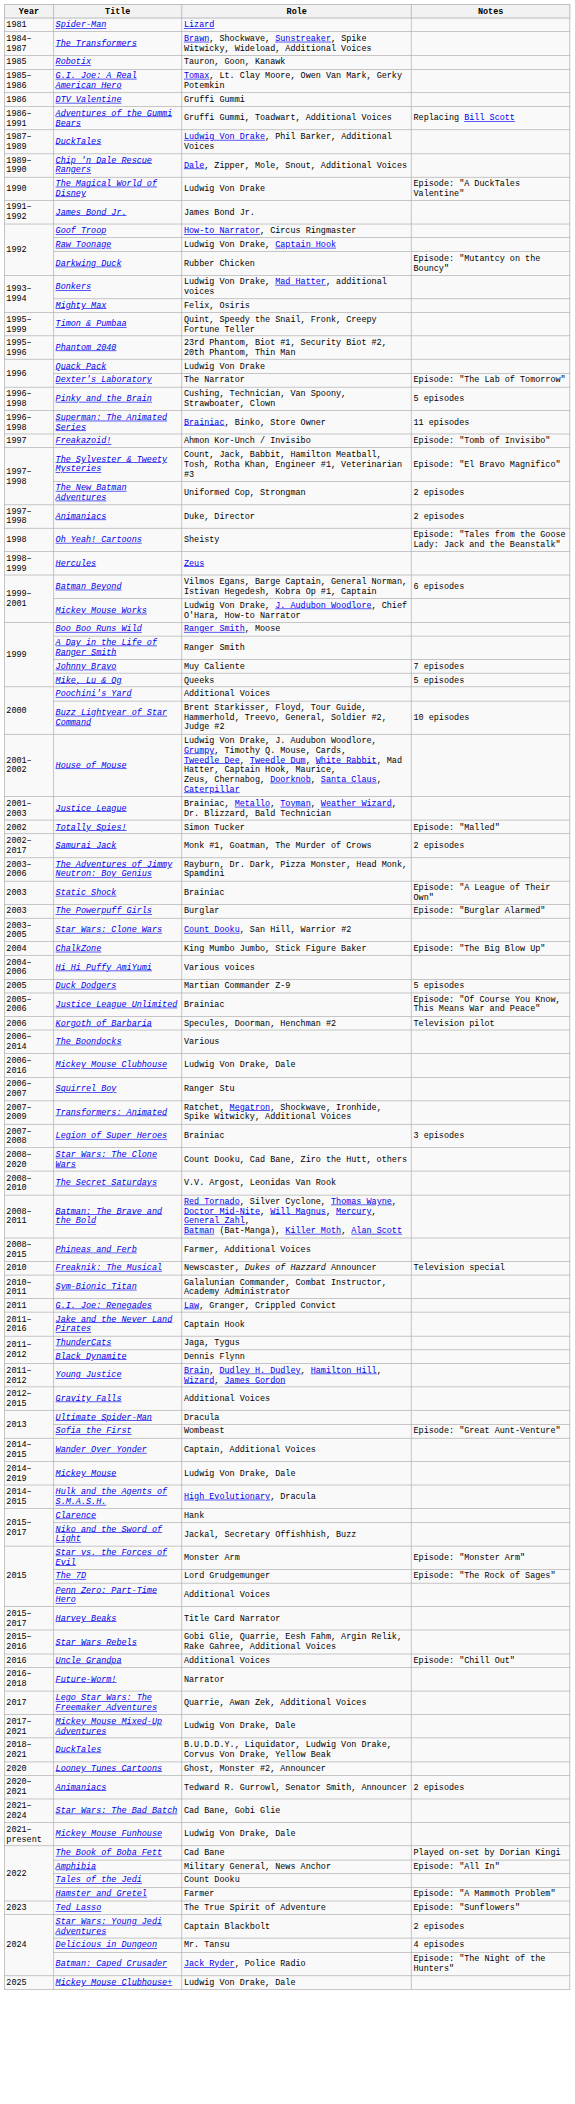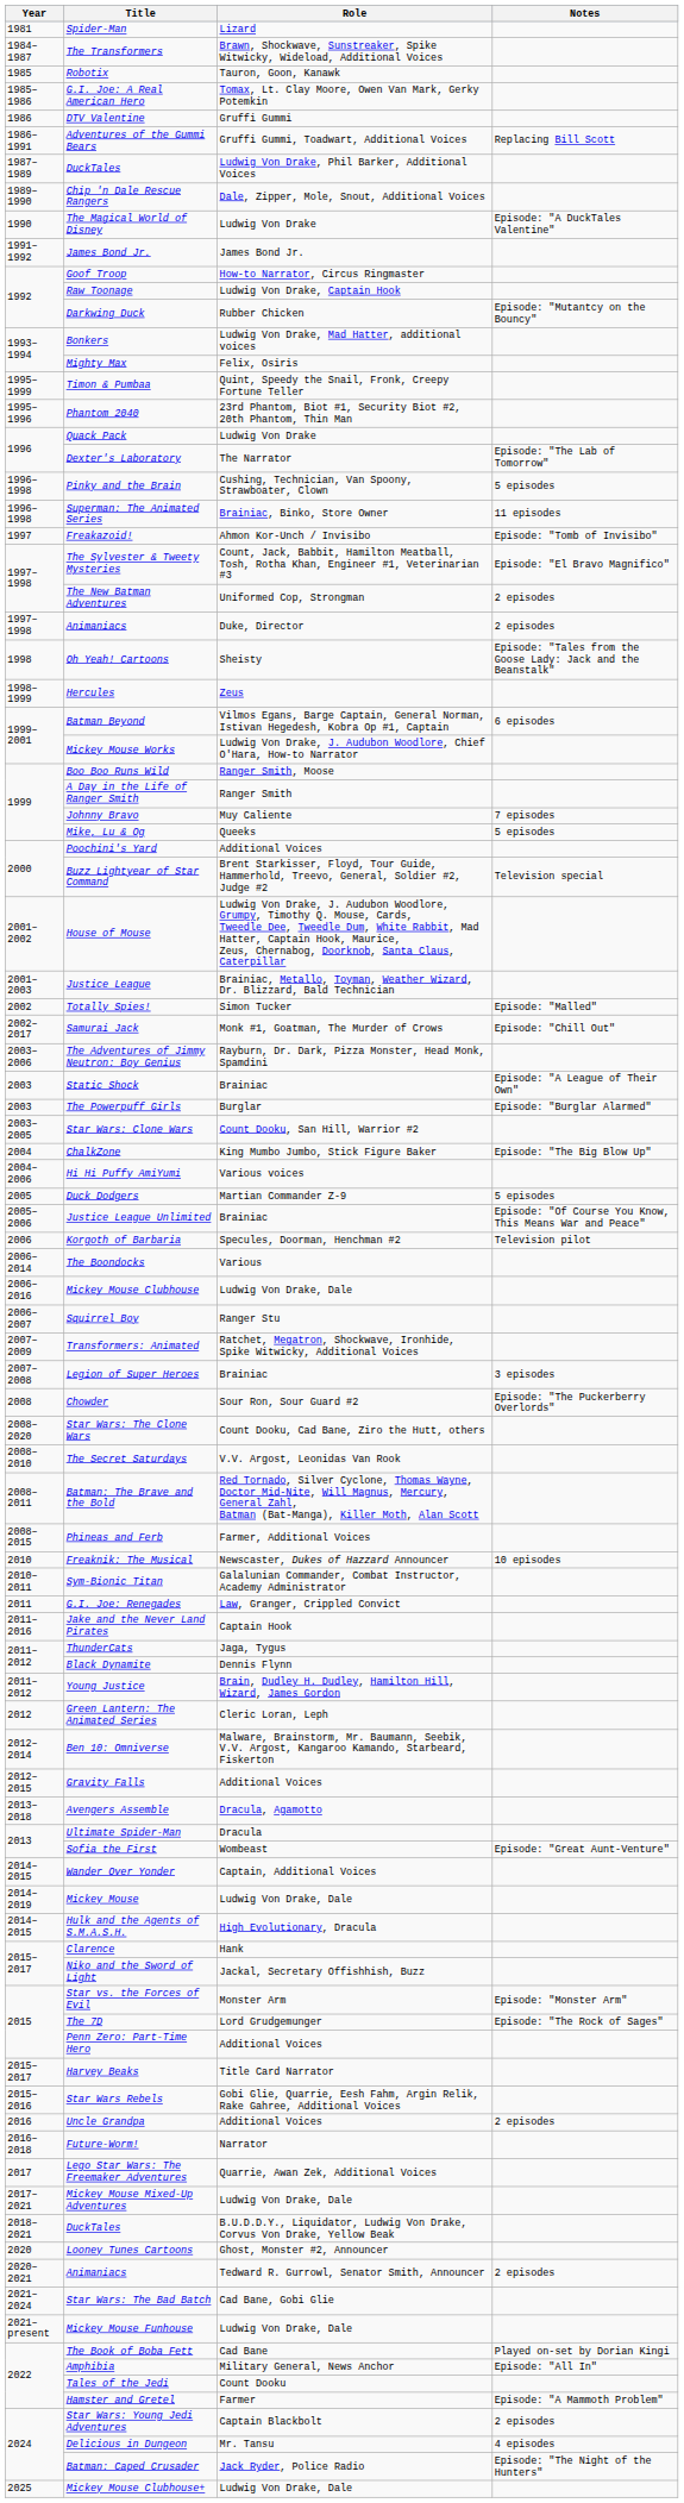Buzz Lightyear of Star Command | Notes: 10 episodes -> Television special
Samurai Jack | Notes: 2 episodes -> Episode: "Chill Out"
+ row: 2008 | Chowder | Sour Ron, Sour Guard #2 | Episode: "The Puckerberry Overlords"
Freaknik: The Musical | Notes: Television special -> 10 episodes
+ row: 2012 | Green Lantern: The Animated Series | Cleric Loran, Leph
+ row: 2012–2014 | Ben 10: Omniverse | Malware, Brainstorm, Mr. Baumann, Seebik, V.V. Argost, Kangaroo Kamando, Starbeard, Fiskerton
+ row: 2013–2018 | Avengers Assemble | Dracula, Agamotto
Uncle Grandpa | Notes: Episode: "Chill Out" -> 2 episodes
- row: 2023 | Ted Lasso | The True Spirit of Adventure | Episode: "Sunflowers"
